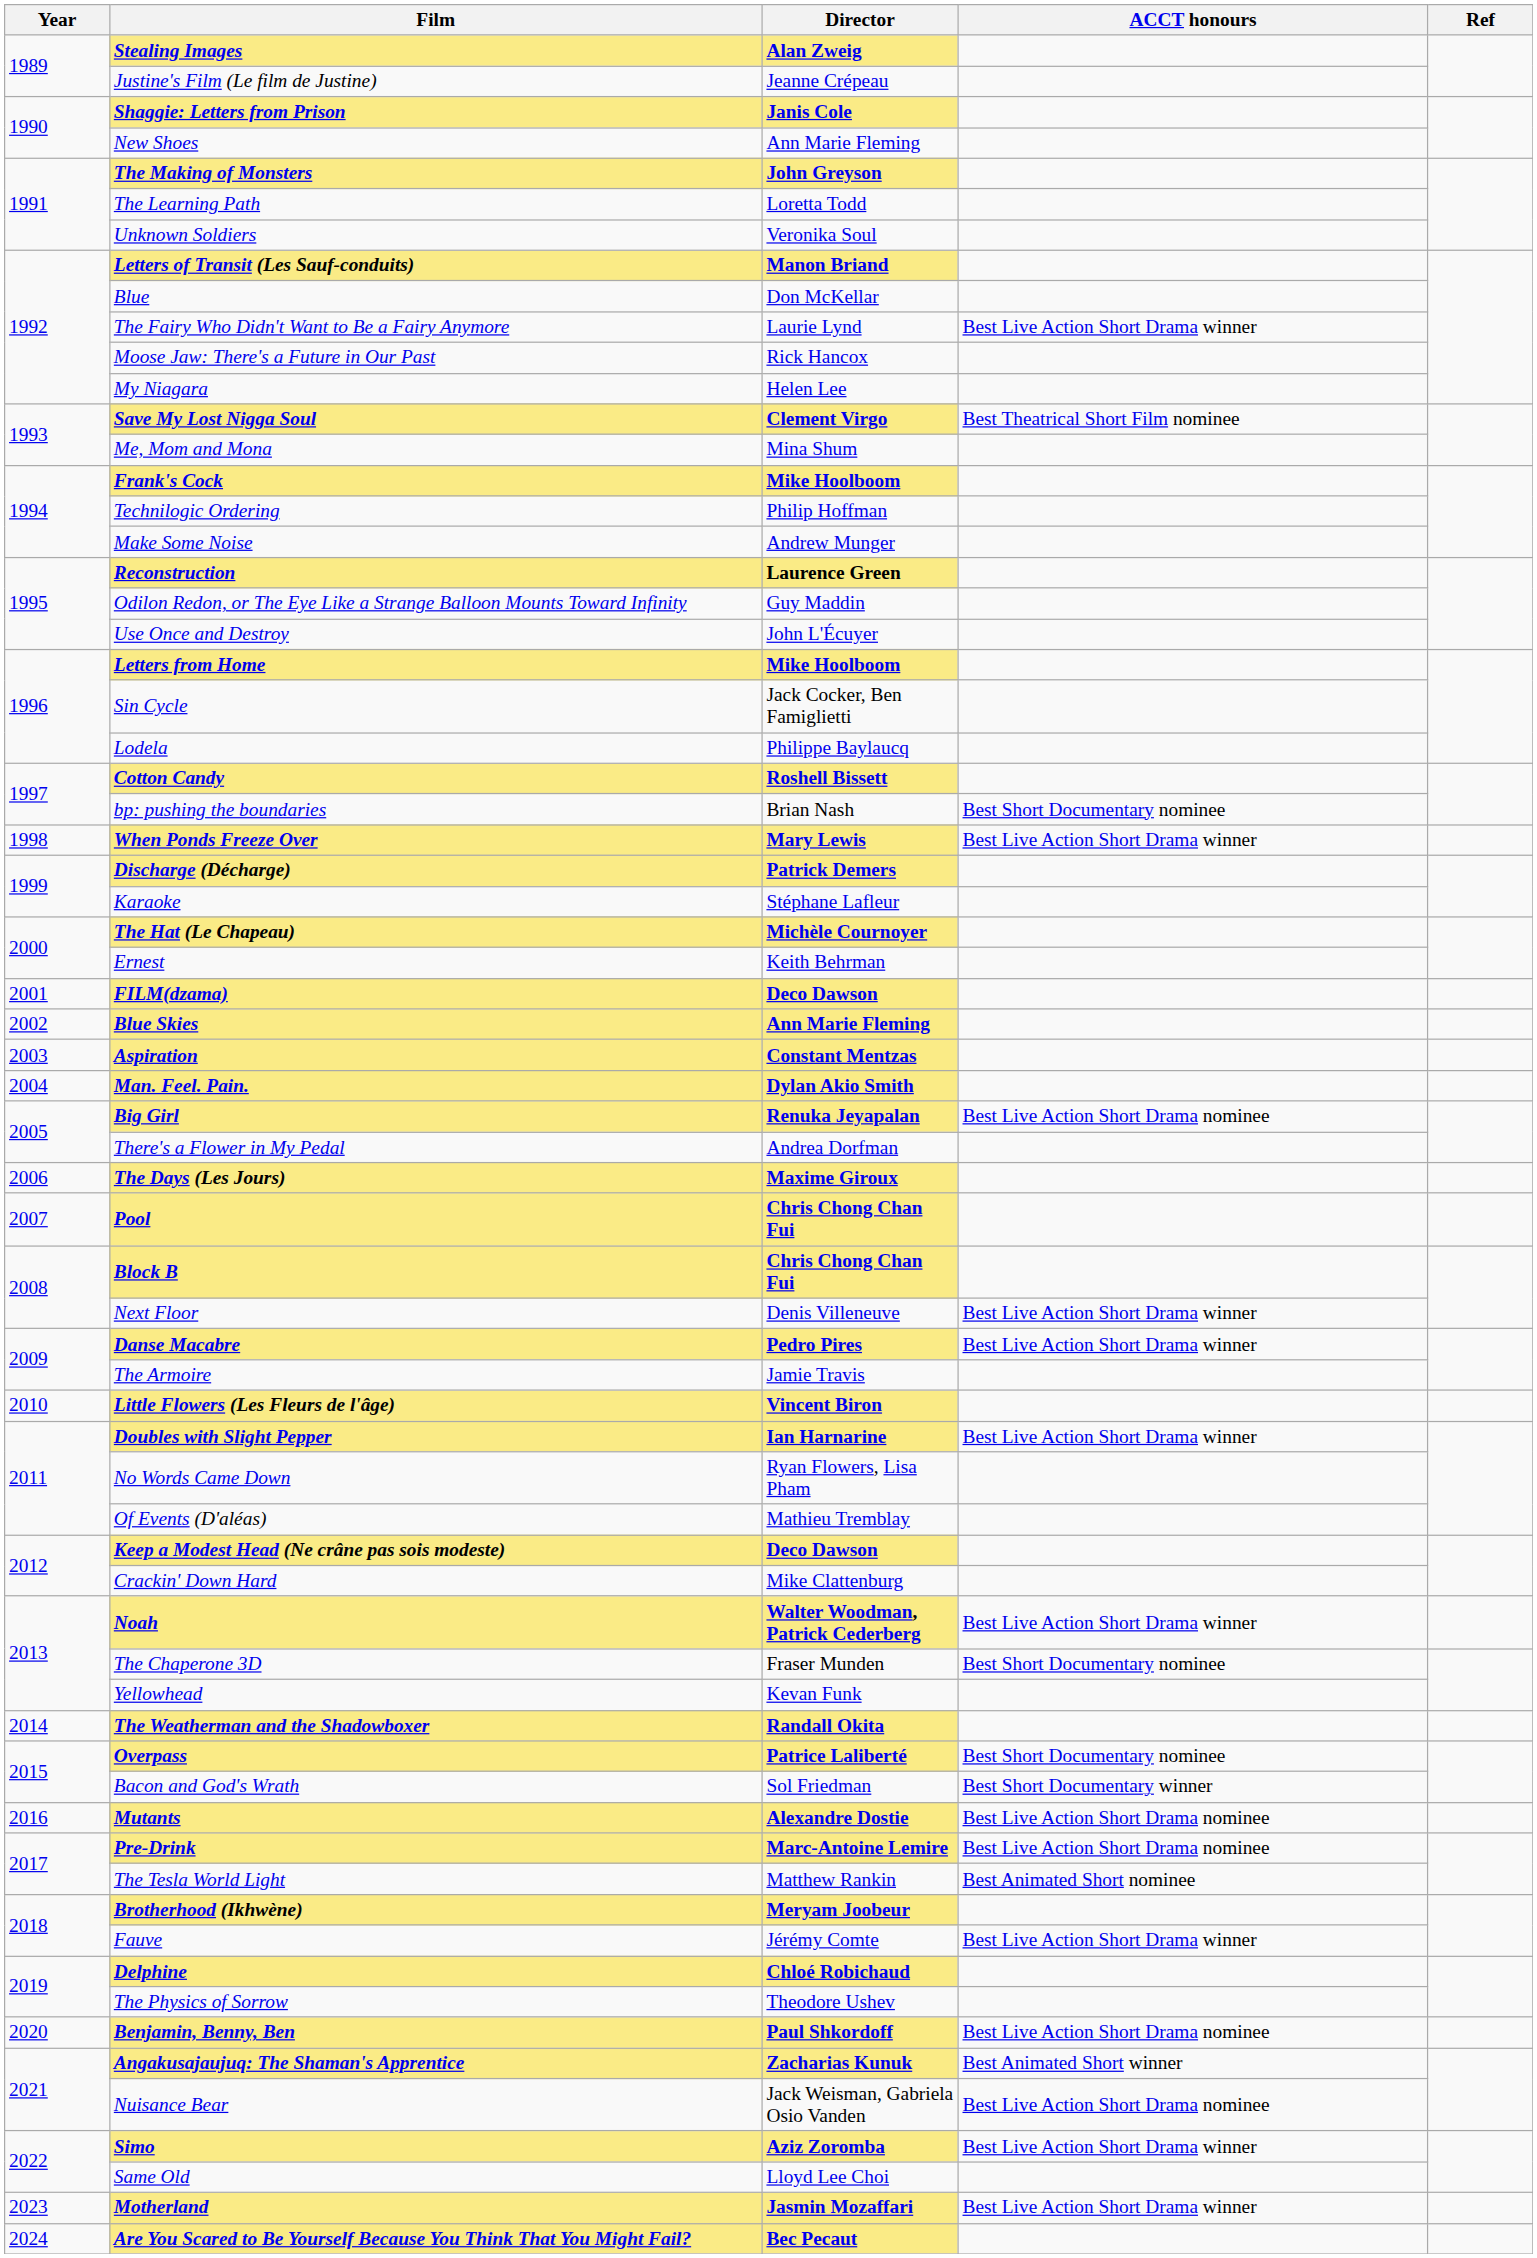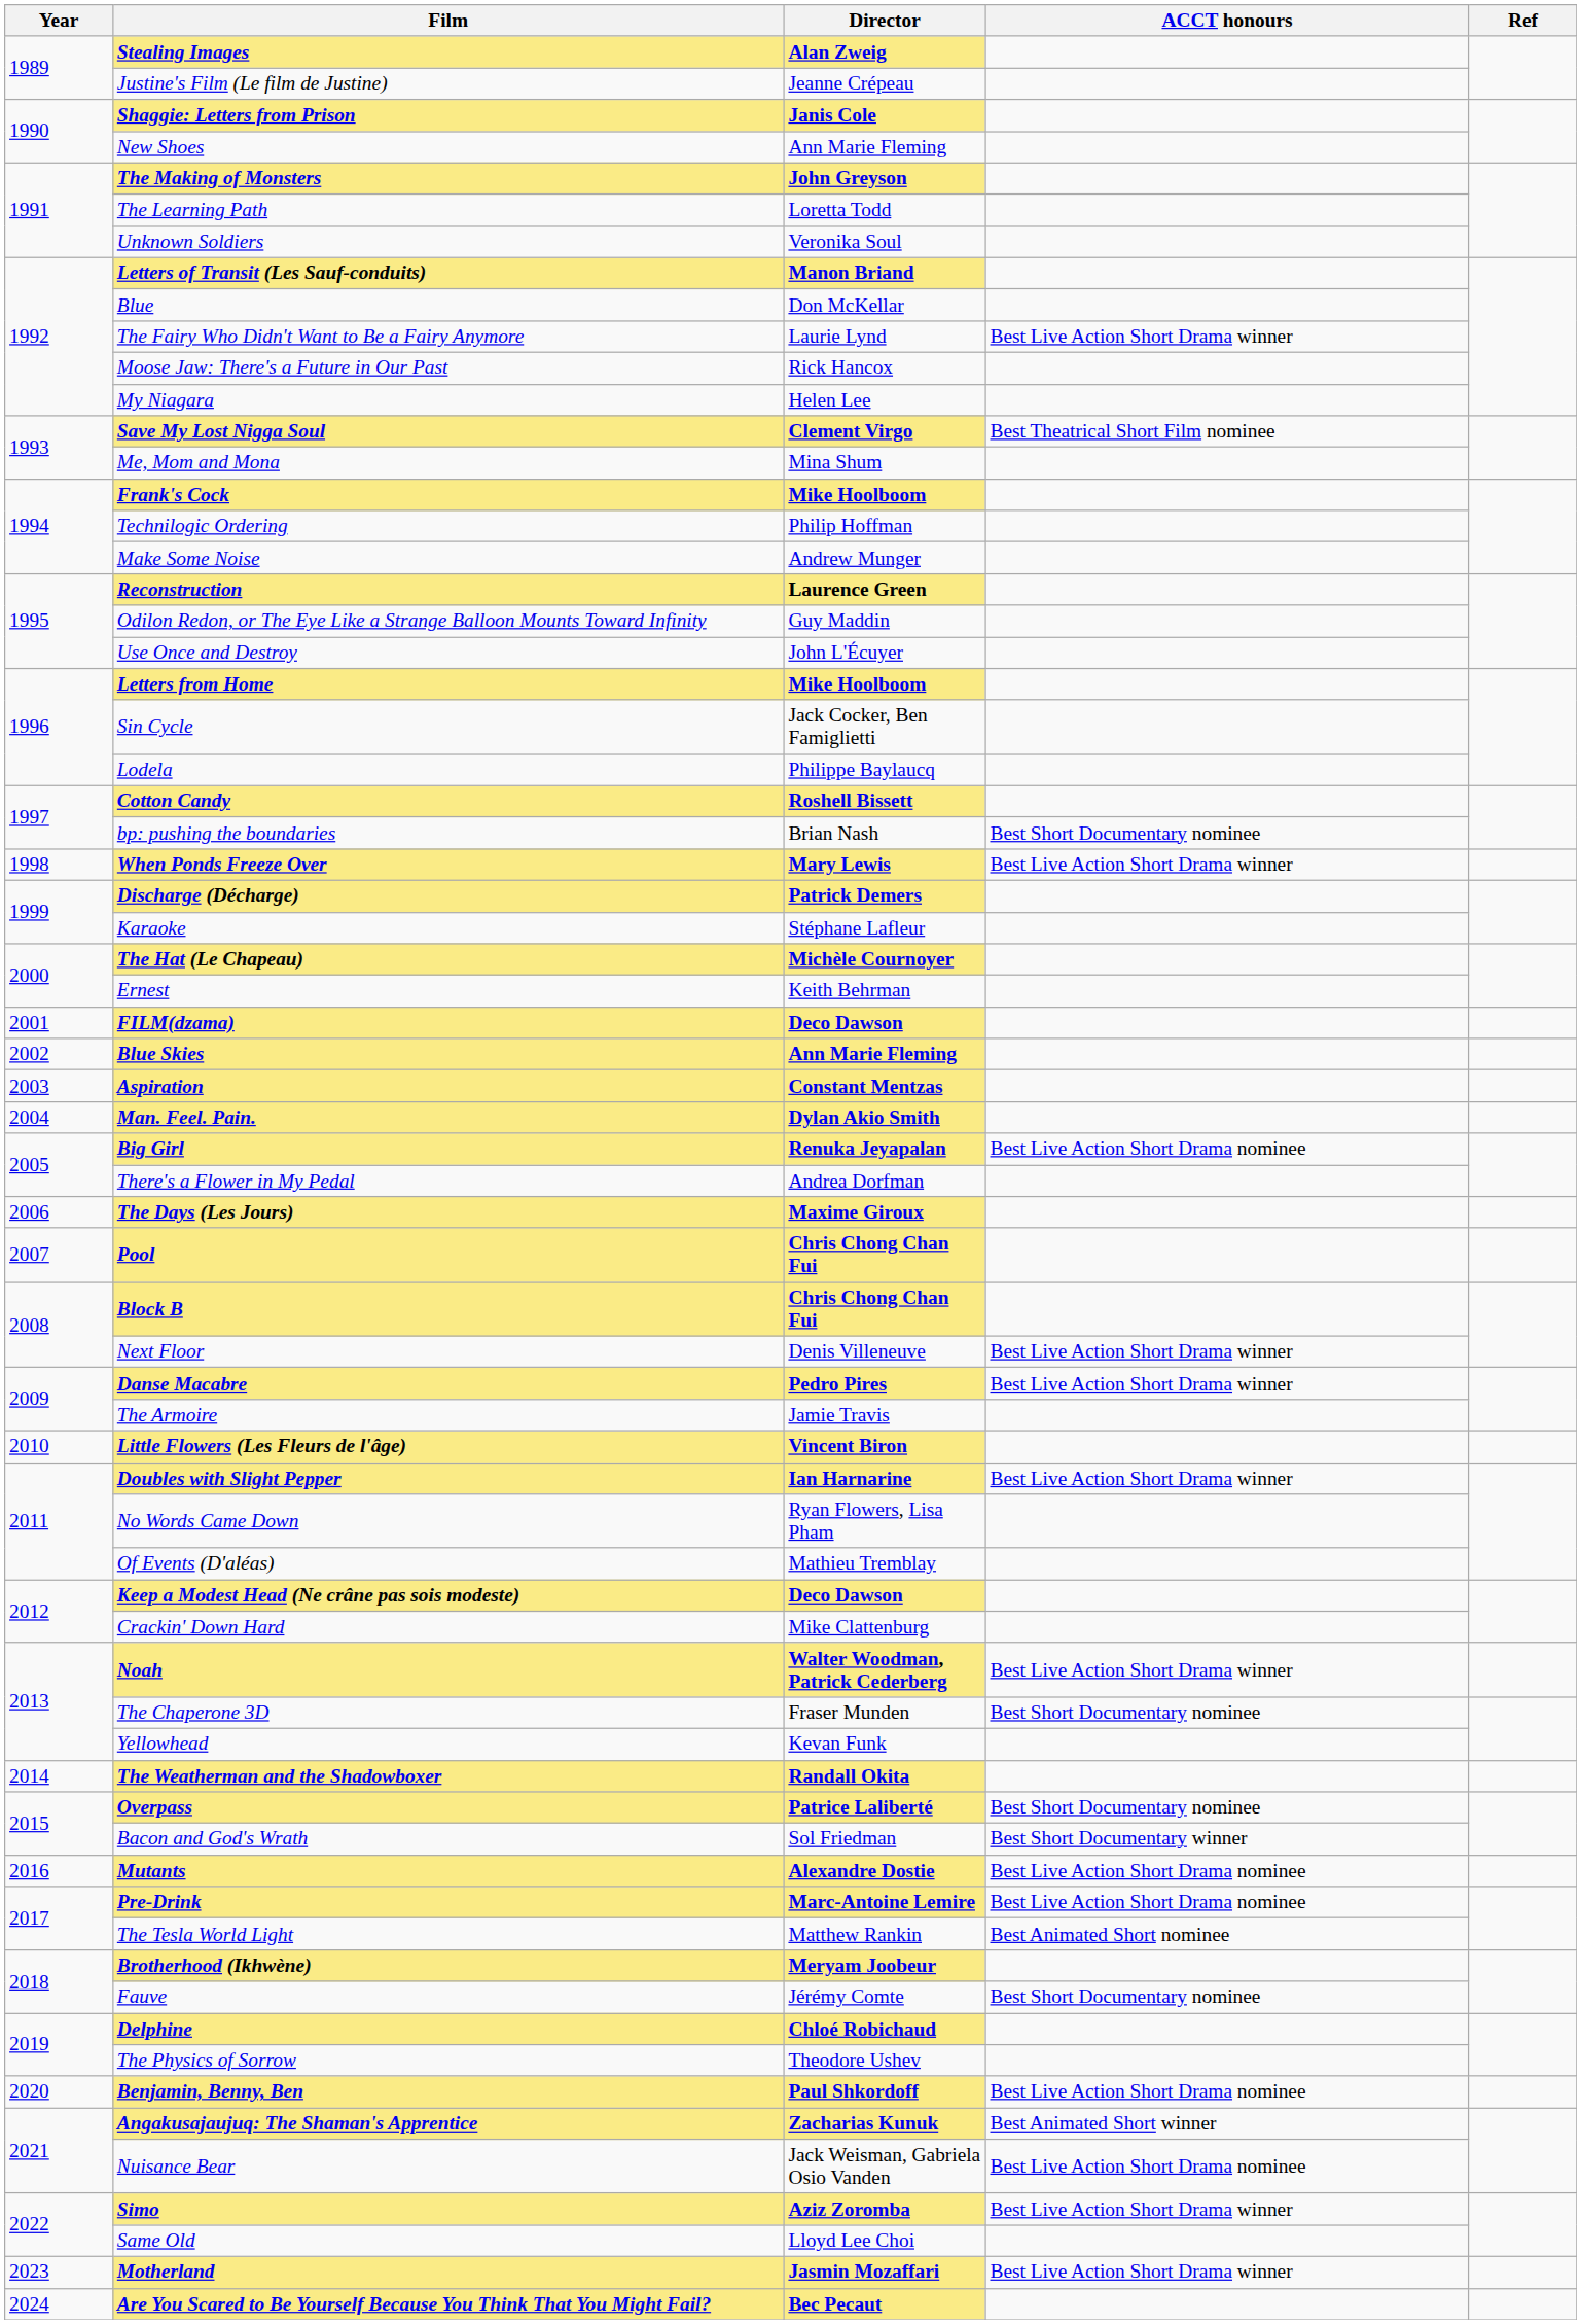Fauve | ACCT honours: Best Live Action Short Drama winner -> Best Short Documentary nominee
